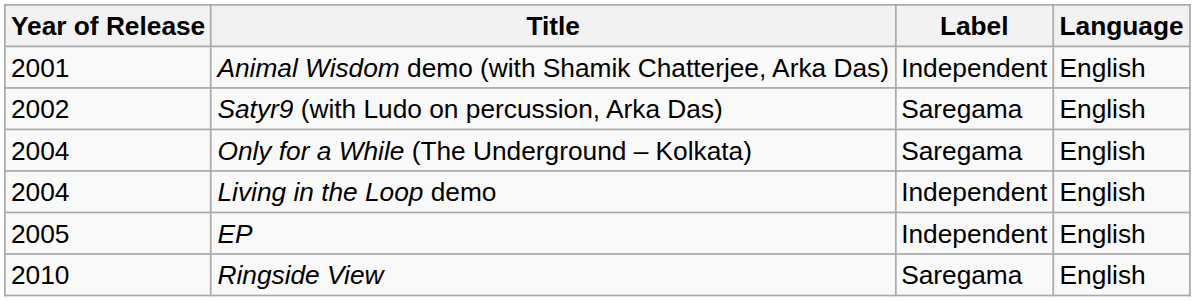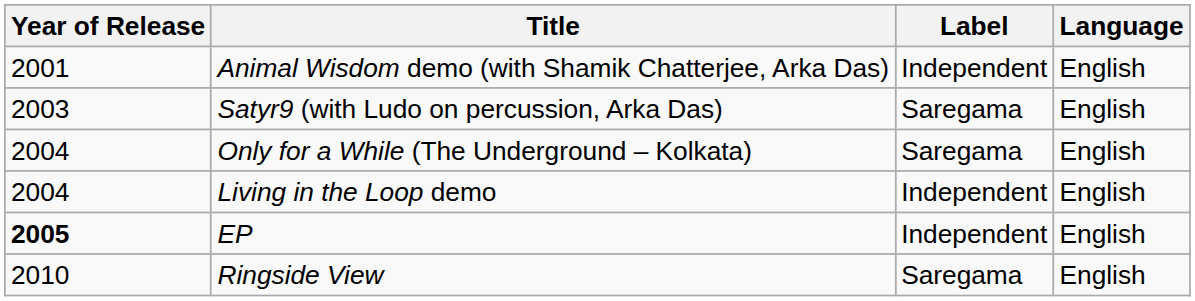Satyr9 (with Ludo on percussion, Arka Das) | Year of Release: 2002 -> 2003
EP | Year of Release: normal -> bold
